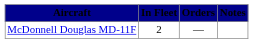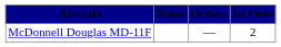columns swapped: In Fleet <-> Notes
